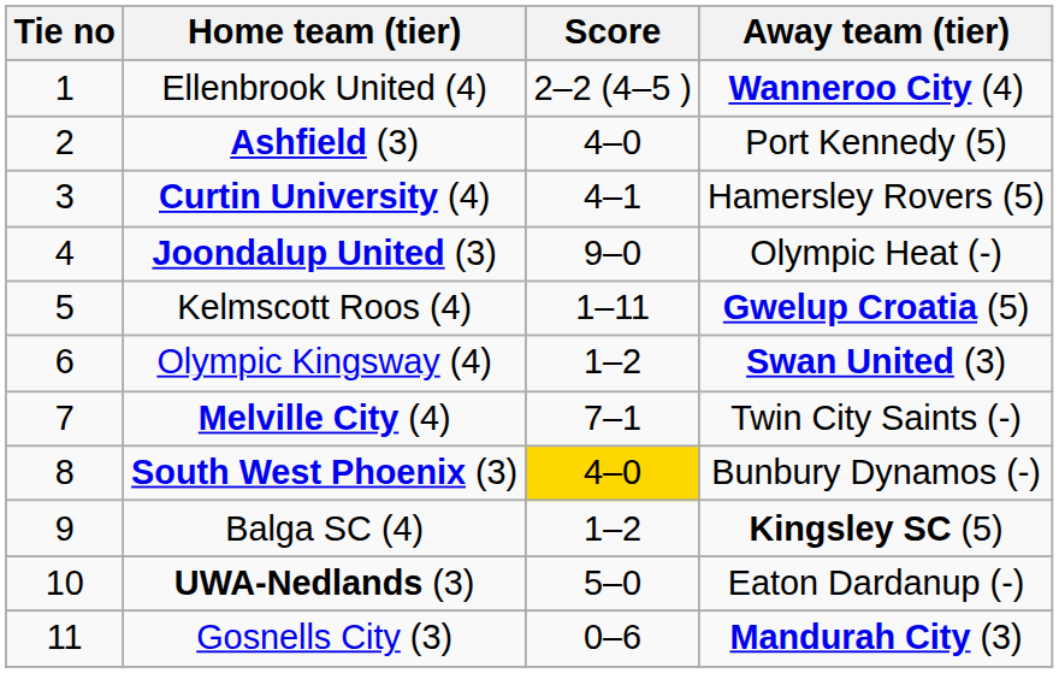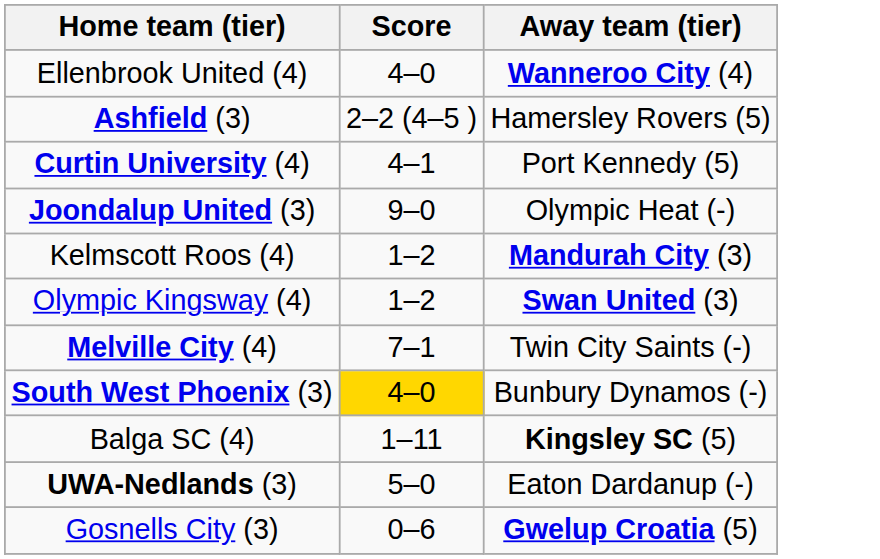- column: Tie no | 1 | 2 | 3 | 4 | 5 | 6 | 7 | 8 | 9 | 10 | 11
Ellenbrook United (4) | Score: 2–2 (4–5 ) -> 4–0
Ashfield (3) | Score: 4–0 -> 2–2 (4–5 )
Ashfield (3) | Away team (tier): Port Kennedy (5) -> Hamersley Rovers (5)
Curtin University (4) | Away team (tier): Hamersley Rovers (5) -> Port Kennedy (5)
Kelmscott Roos (4) | Score: 1–11 -> 1–2
Kelmscott Roos (4) | Away team (tier): Gwelup Croatia (5) -> Mandurah City (3)
Balga SC (4) | Score: 1–2 -> 1–11
Gosnells City (3) | Away team (tier): Mandurah City (3) -> Gwelup Croatia (5)
